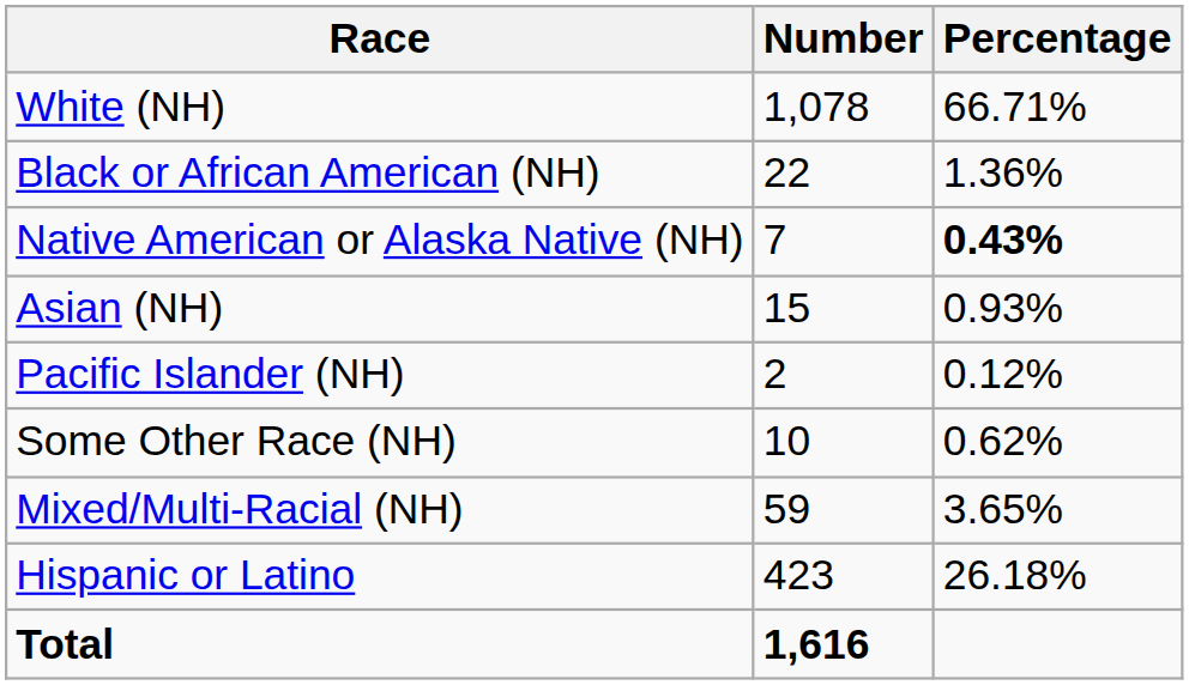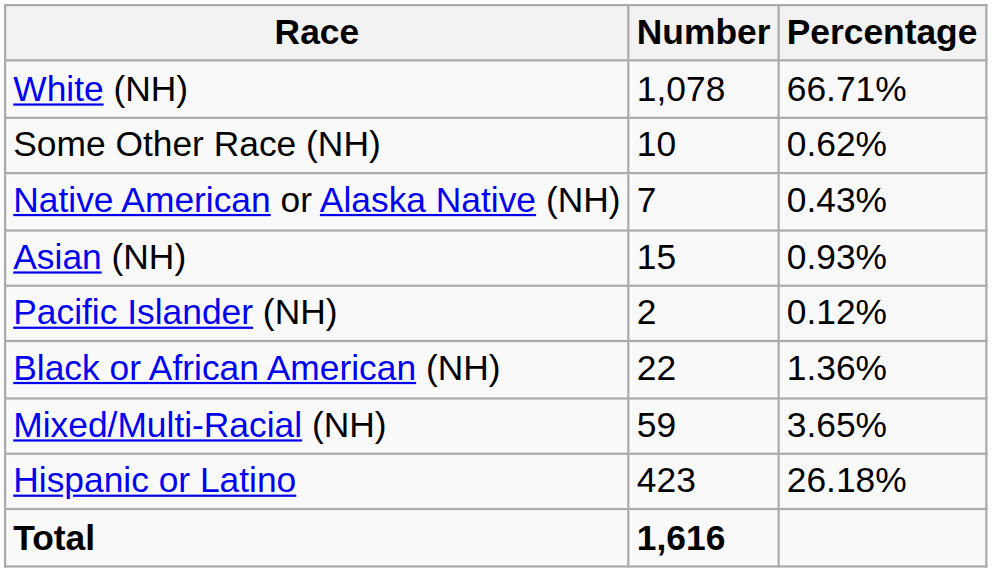rows swapped: Black or African American (NH) <-> Some Other Race (NH)
Native American or Alaska Native (NH) | Percentage: bold -> normal
